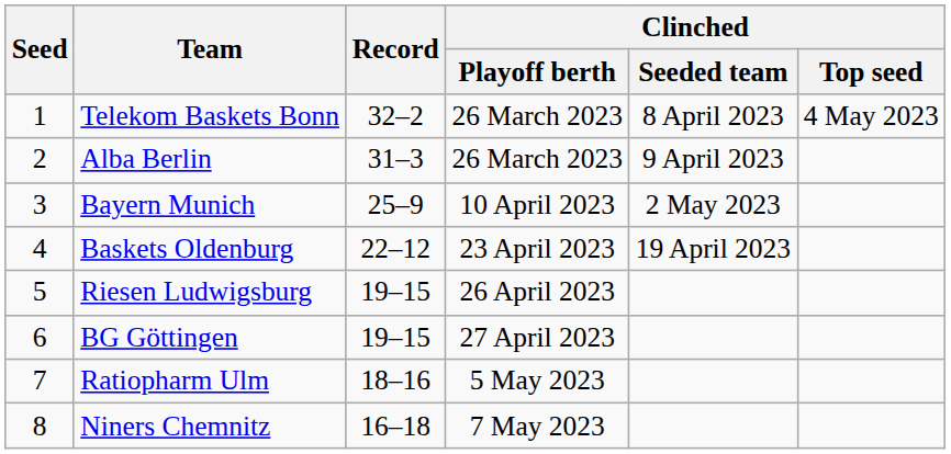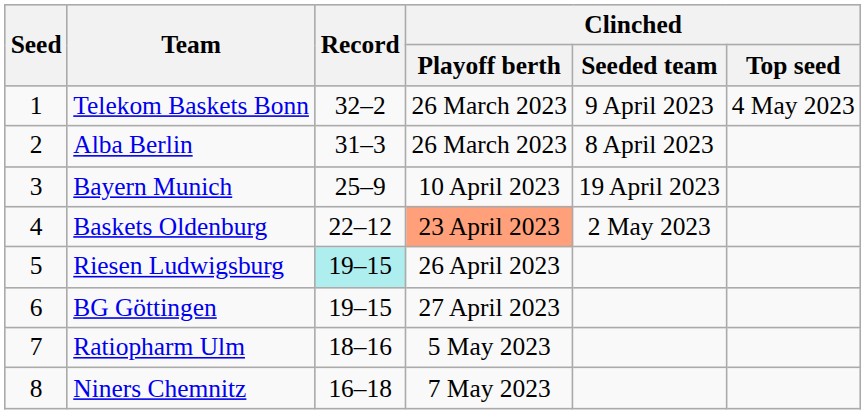Telekom Baskets Bonn | Clinched / Seeded team: 8 April 2023 -> 9 April 2023
Alba Berlin | Clinched / Seeded team: 9 April 2023 -> 8 April 2023
Bayern Munich | Clinched / Seeded team: 2 May 2023 -> 19 April 2023
Baskets Oldenburg | Clinched / Playoff berth: no background -> lightsalmon background
Baskets Oldenburg | Clinched / Seeded team: 19 April 2023 -> 2 May 2023
Riesen Ludwigsburg | Record: no background -> paleturquoise background
